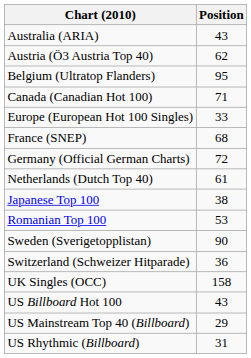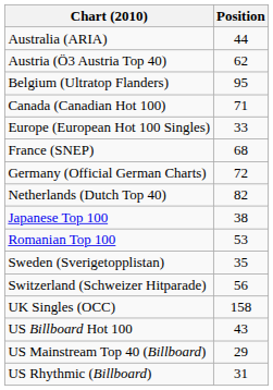Australia (ARIA) | Position: 43 -> 44
Netherlands (Dutch Top 40) | Position: 61 -> 82
Sweden (Sverigetopplistan) | Position: 90 -> 35
Switzerland (Schweizer Hitparade) | Position: 36 -> 56
